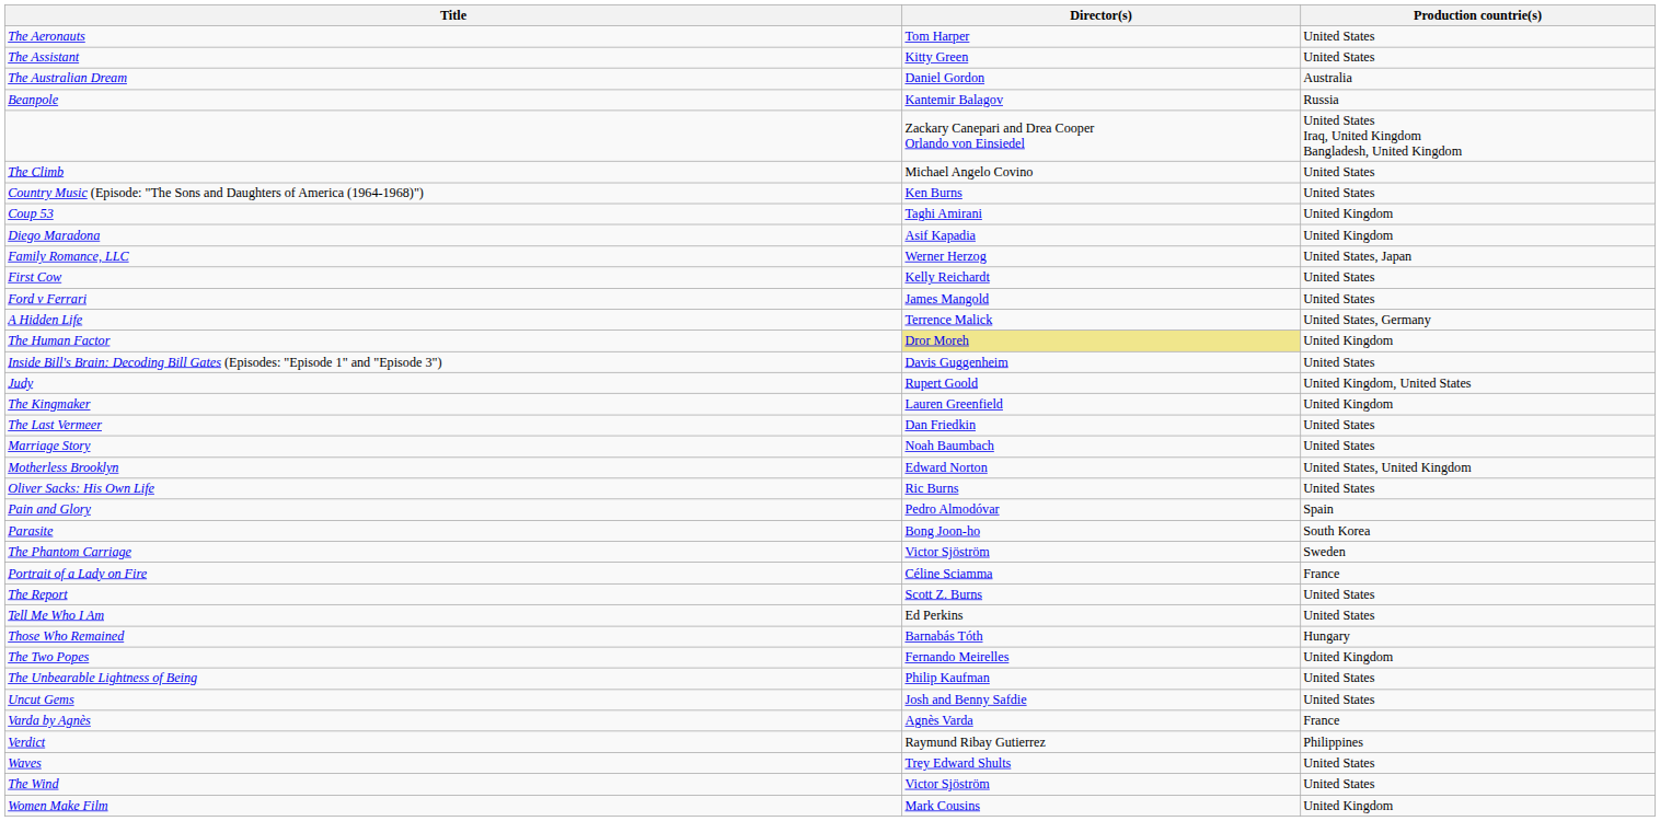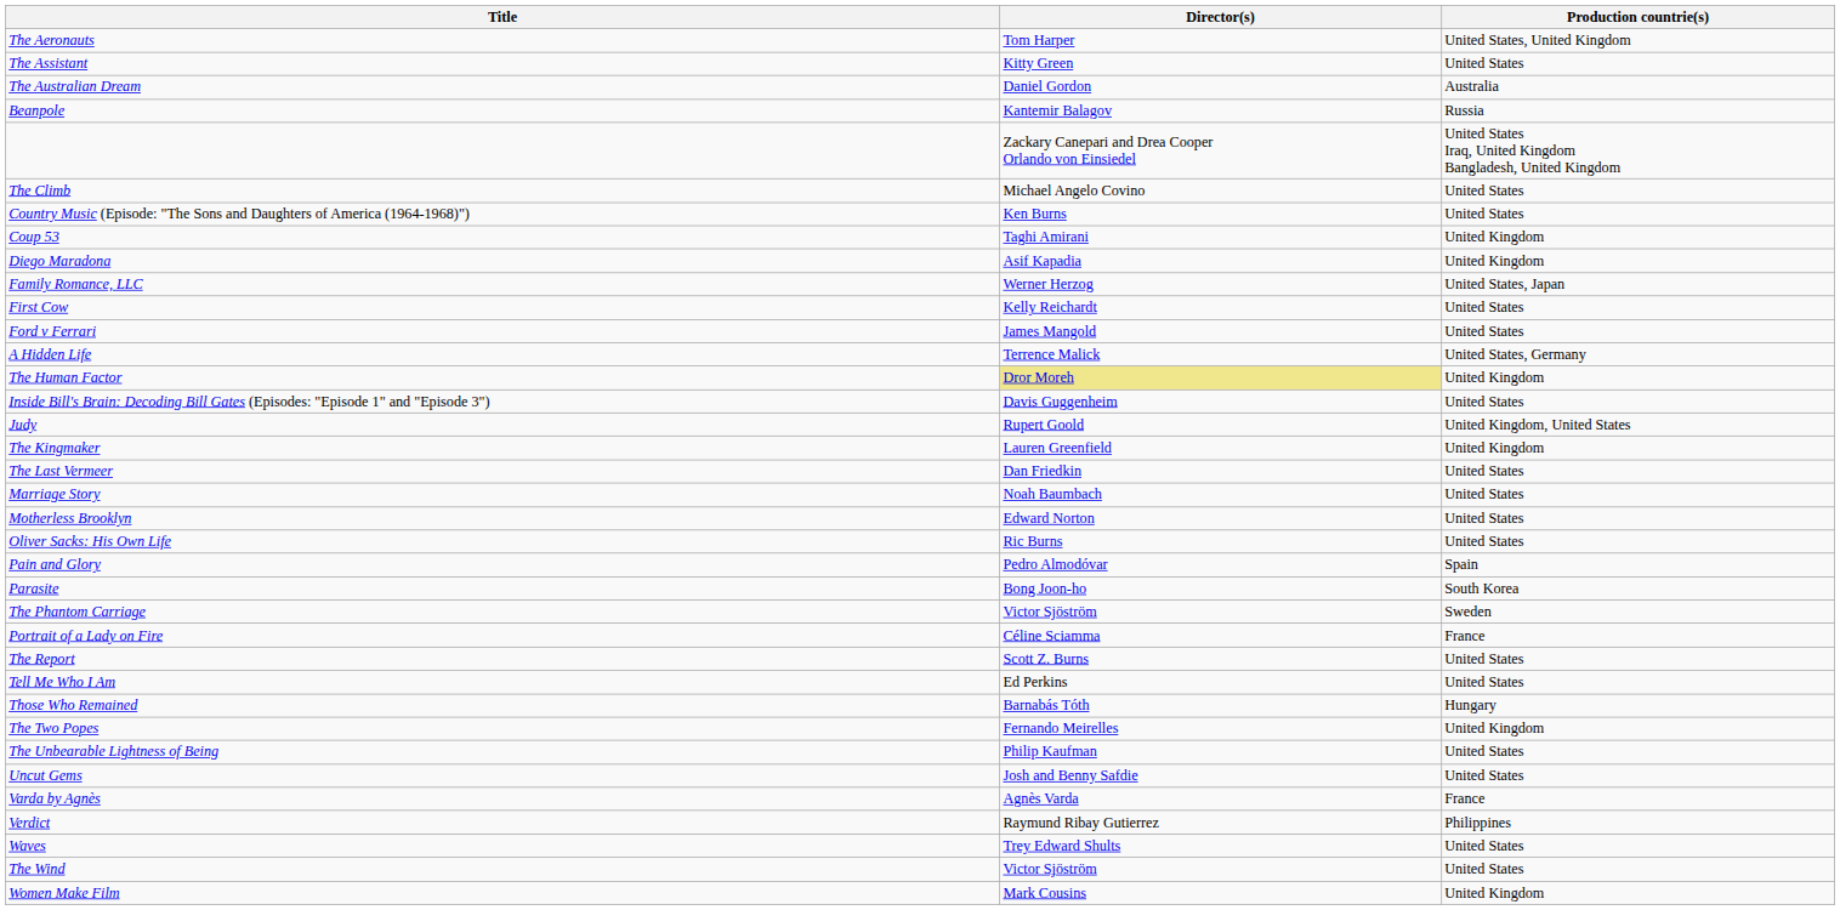The Aeronauts | Production countrie(s): United States -> United States, United Kingdom
Motherless Brooklyn | Production countrie(s): United States, United Kingdom -> United States
